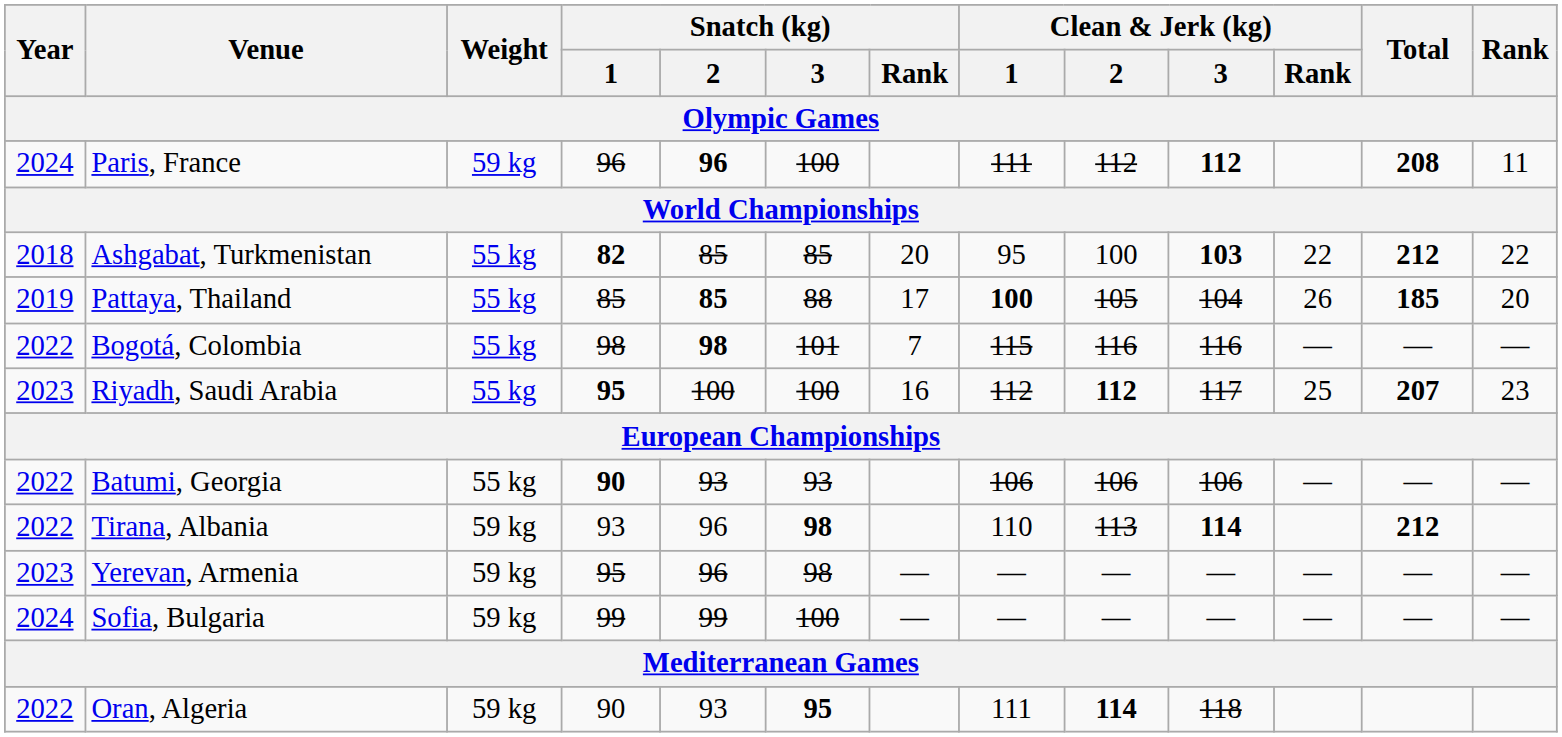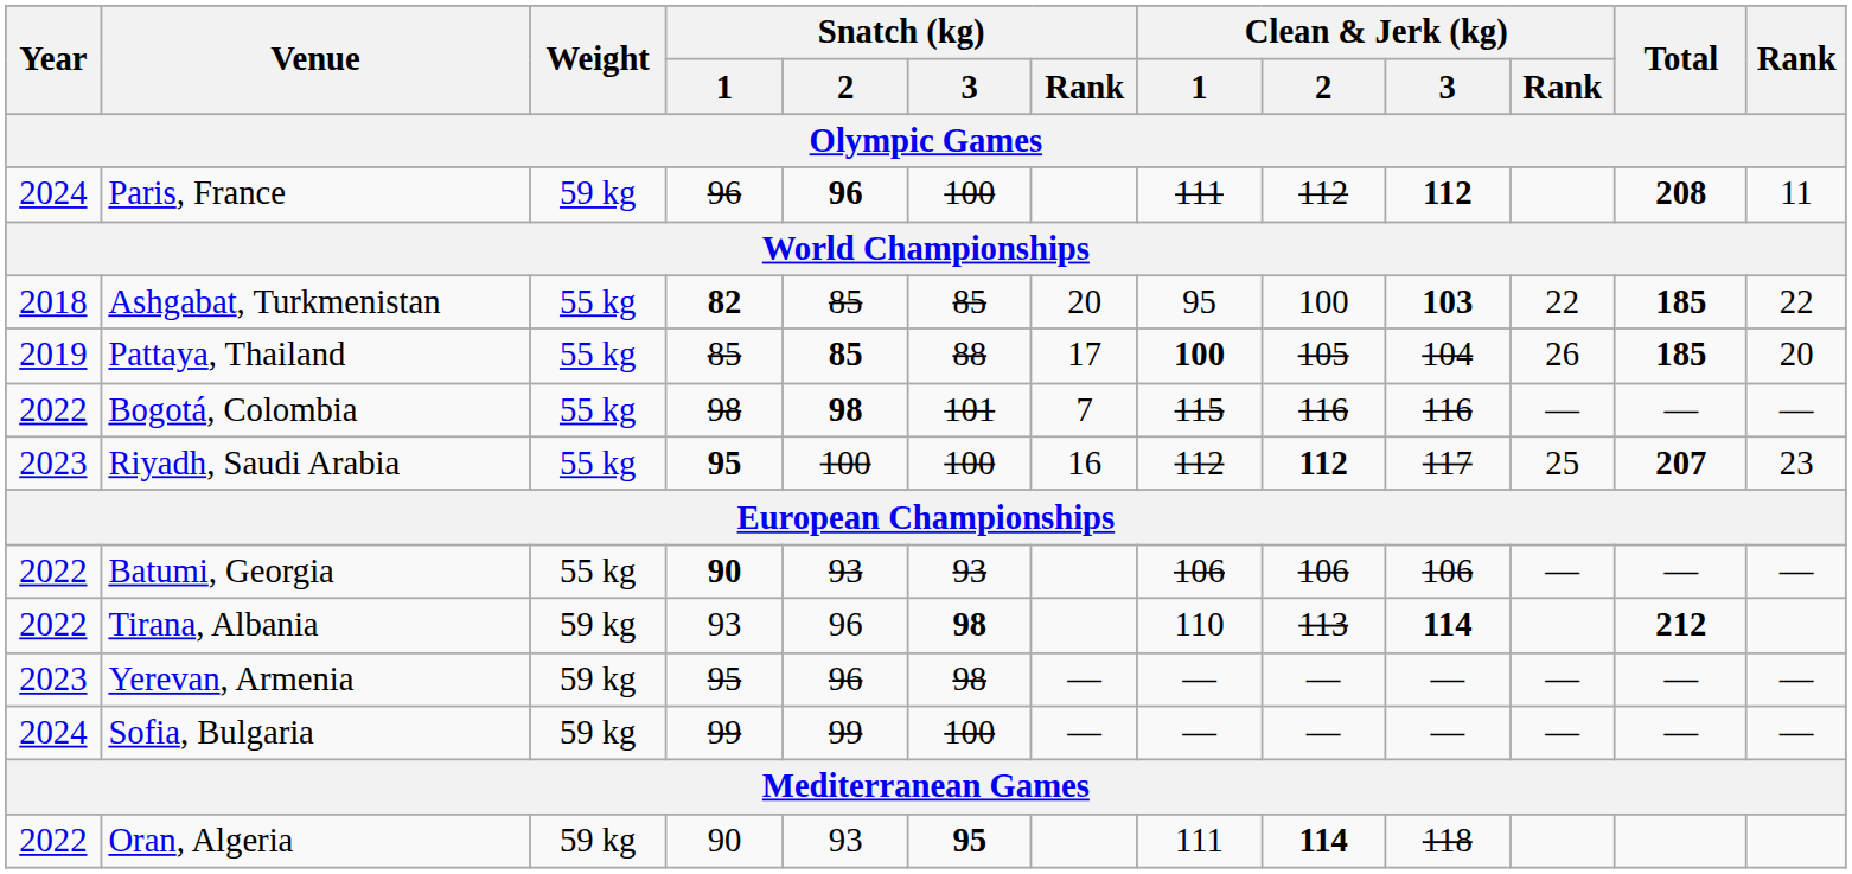Ashgabat, Turkmenistan | Total: 212 -> 185
